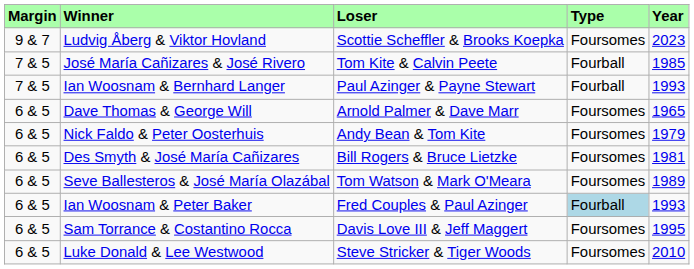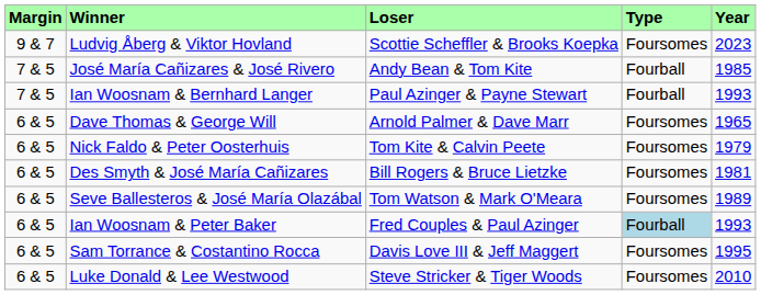José María Cañizares & José Rivero | Loser: Tom Kite & Calvin Peete -> Andy Bean & Tom Kite
Nick Faldo & Peter Oosterhuis | Loser: Andy Bean & Tom Kite -> Tom Kite & Calvin Peete
